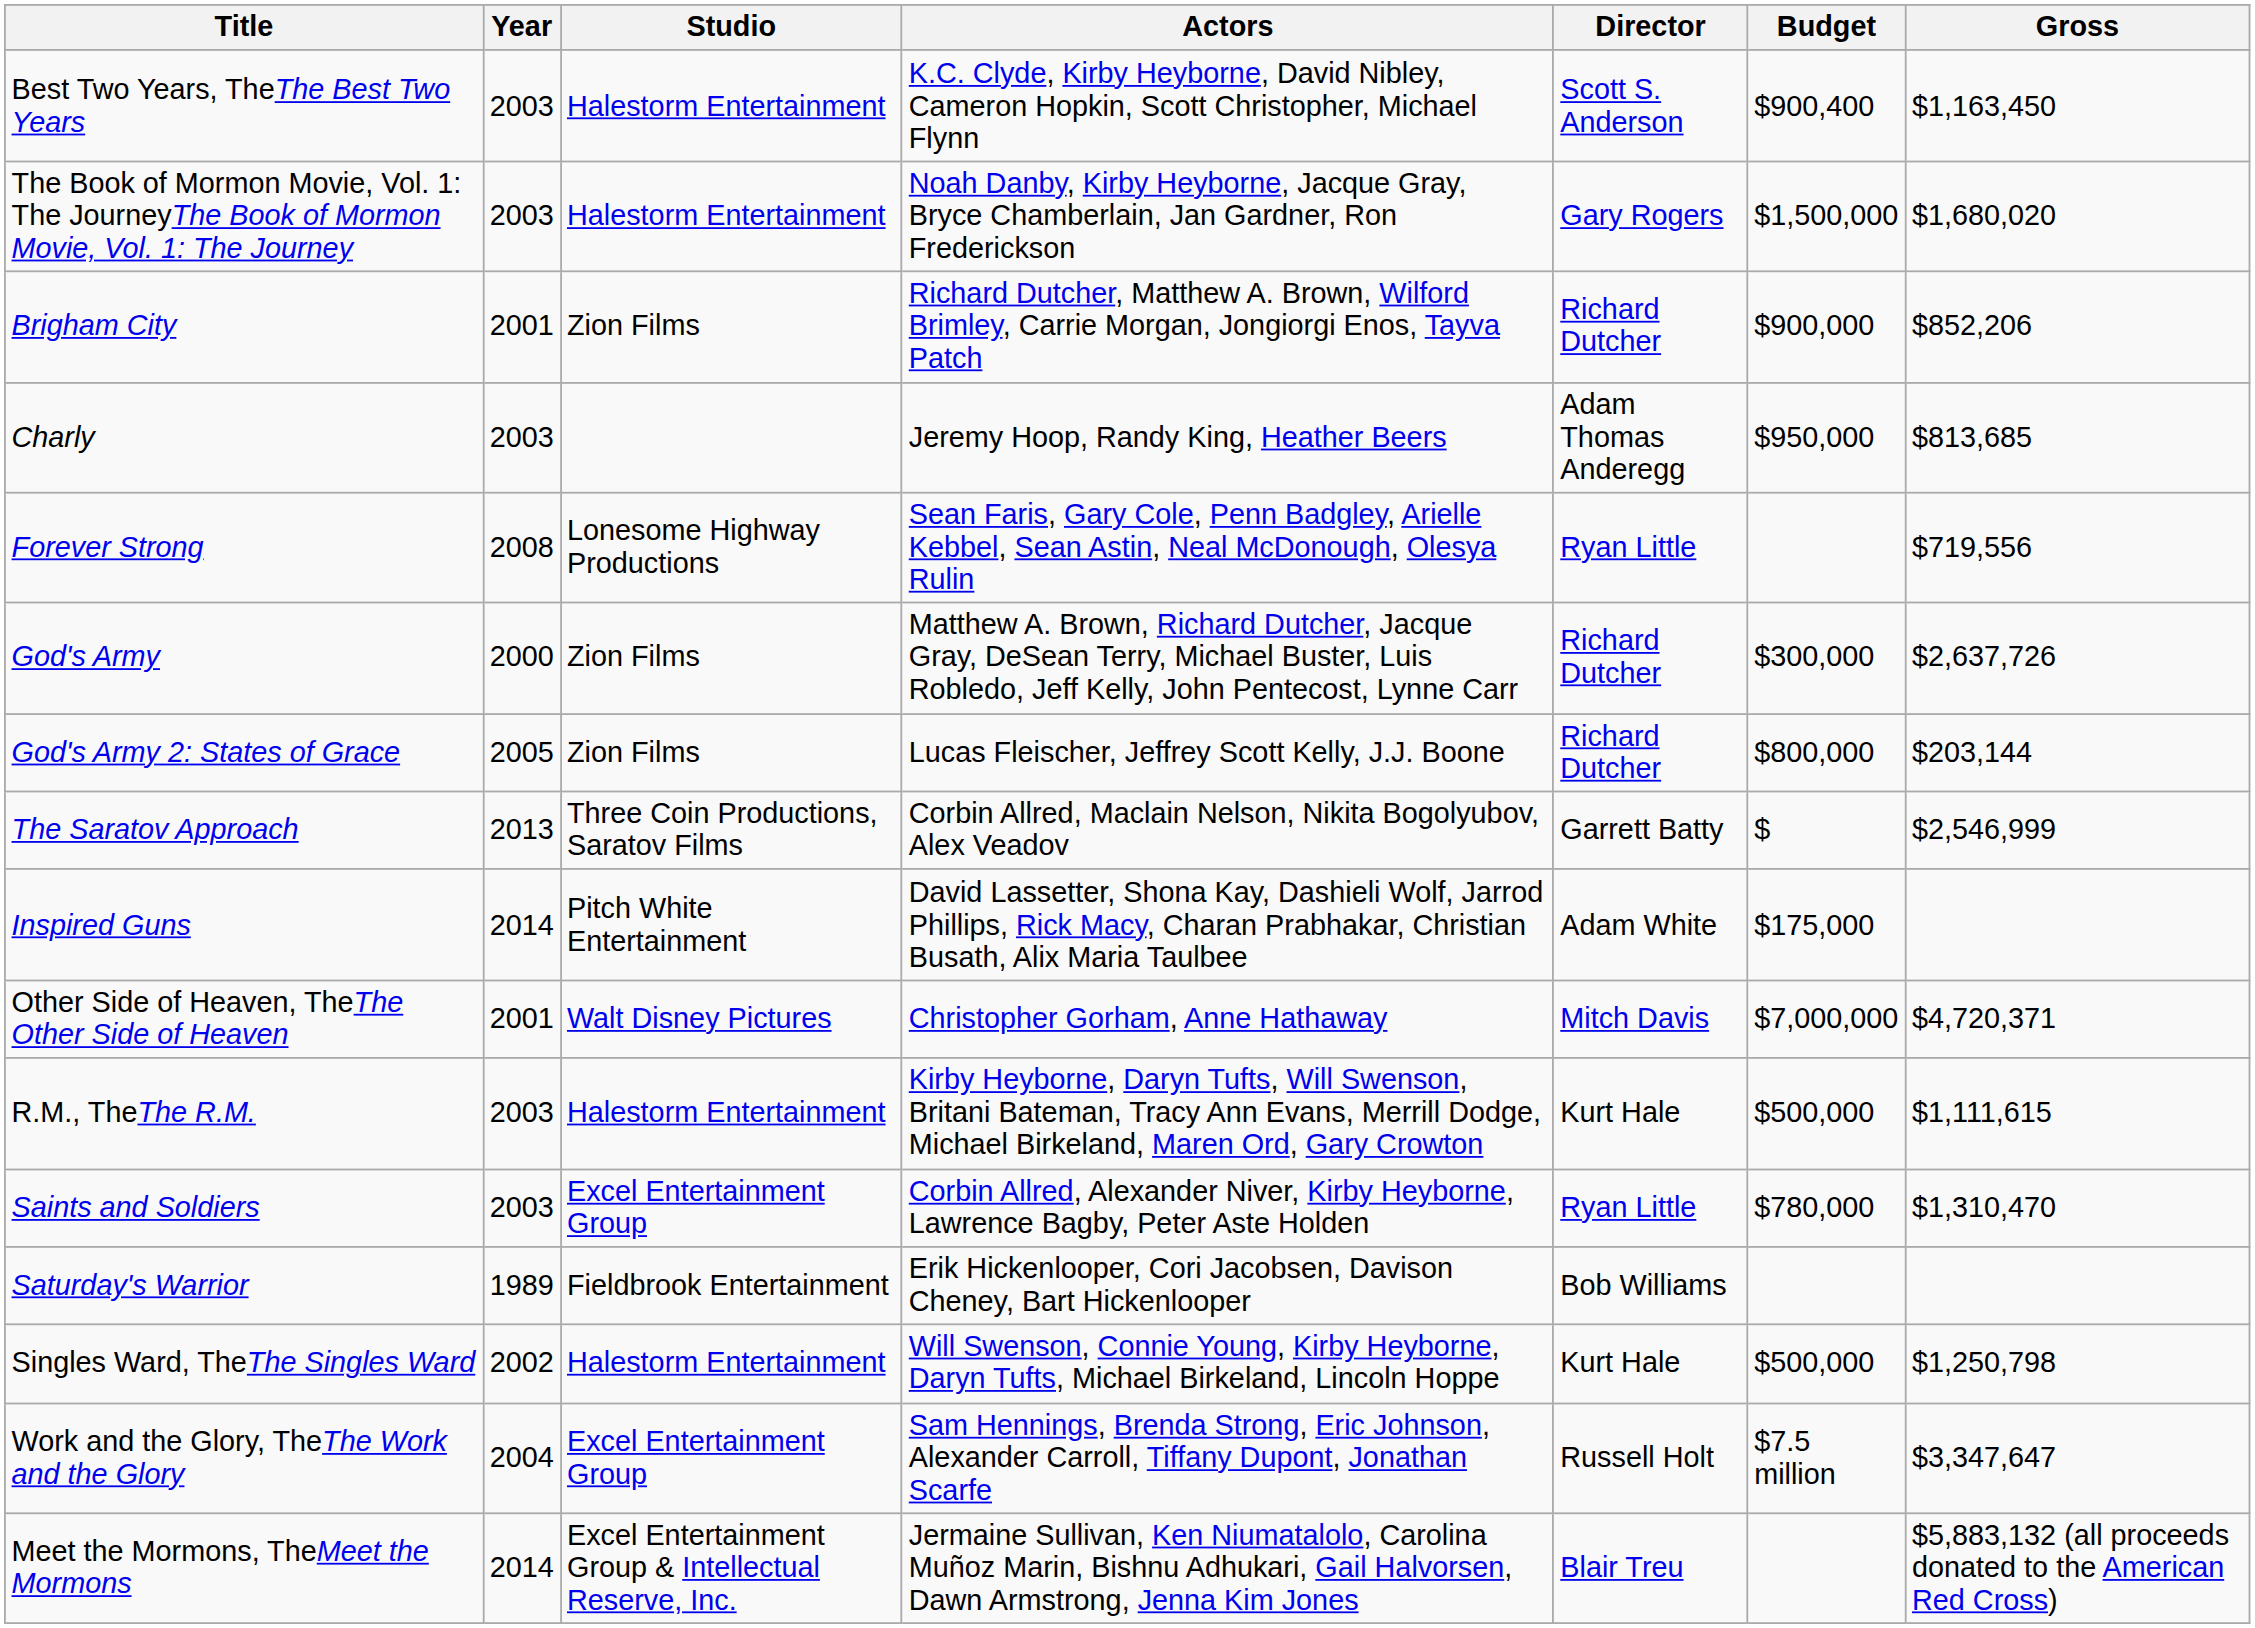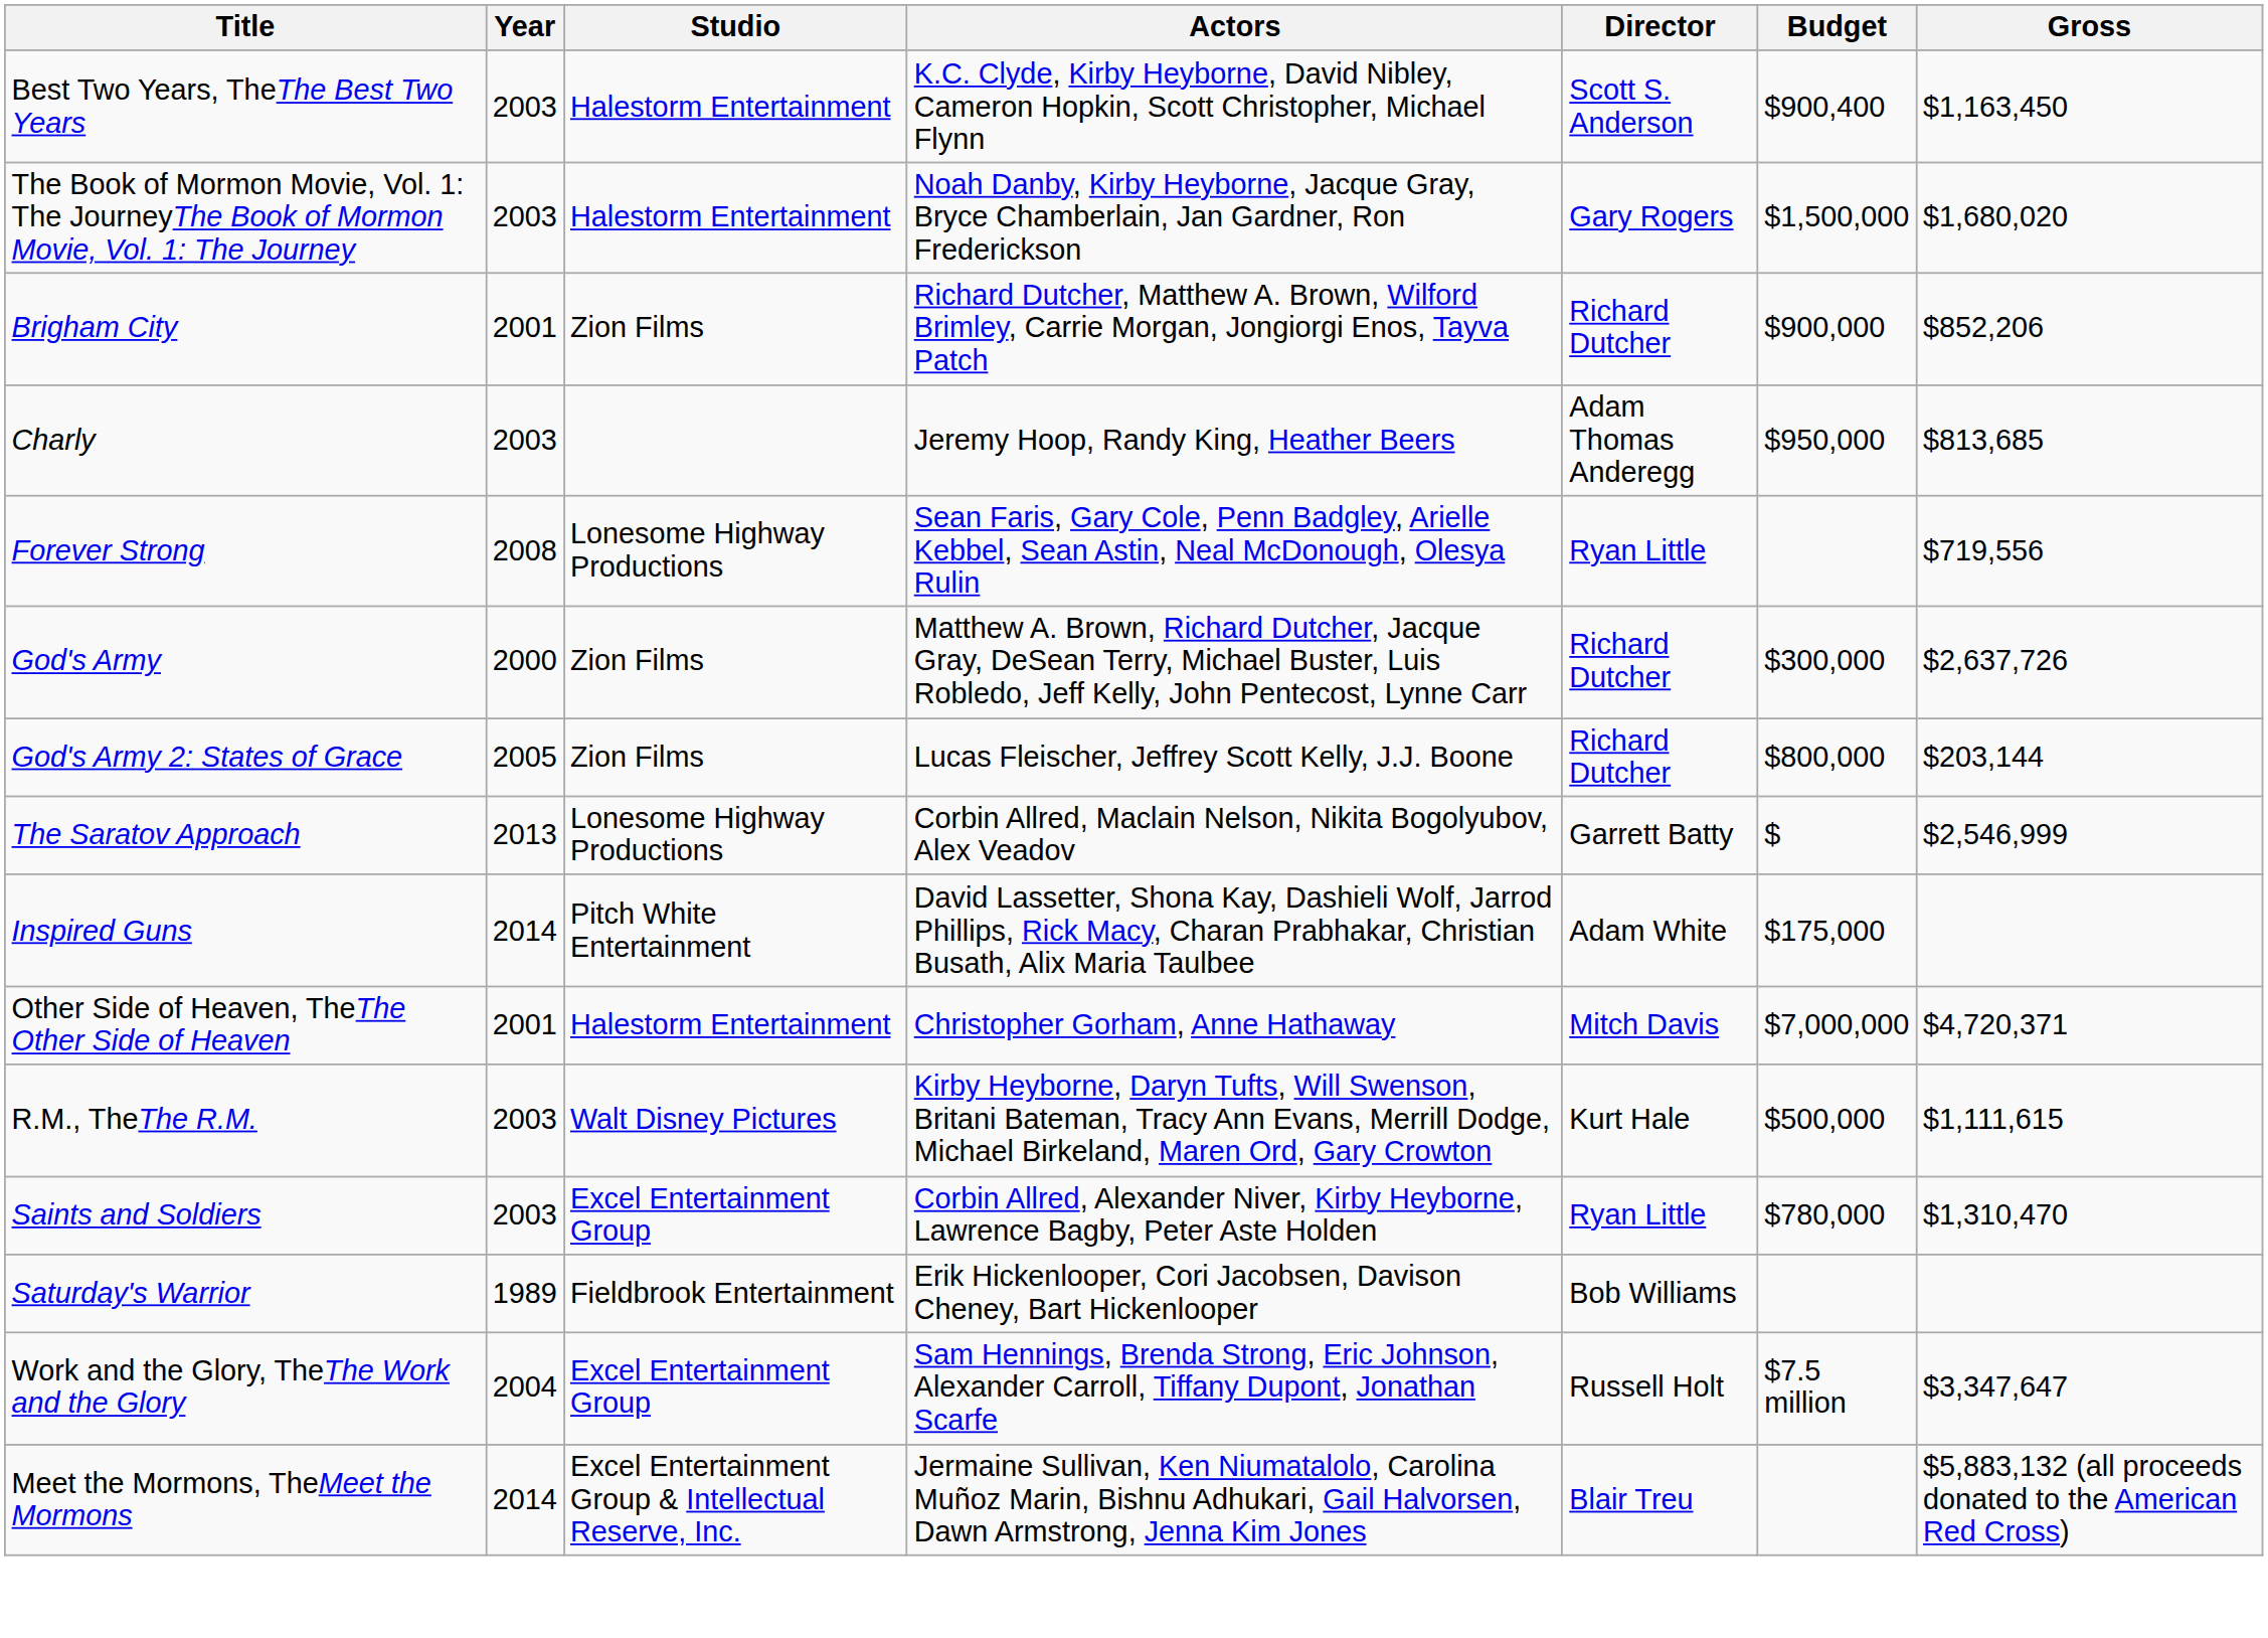The Saratov Approach | Studio: Three Coin Productions, Saratov Films -> Lonesome Highway Productions
Other Side of Heaven, TheThe Other Side of Heaven | Studio: Walt Disney Pictures -> Halestorm Entertainment
R.M., TheThe R.M. | Studio: Halestorm Entertainment -> Walt Disney Pictures
- row: Singles Ward, TheThe Singles Ward | 2002 | Halestorm Entertainment | Will Swenson, Connie Young, Kirby Heyborne, Daryn Tufts, Michael Birkeland, Lincoln Hoppe | Kurt Hale | $500,000 | $1,250,798
